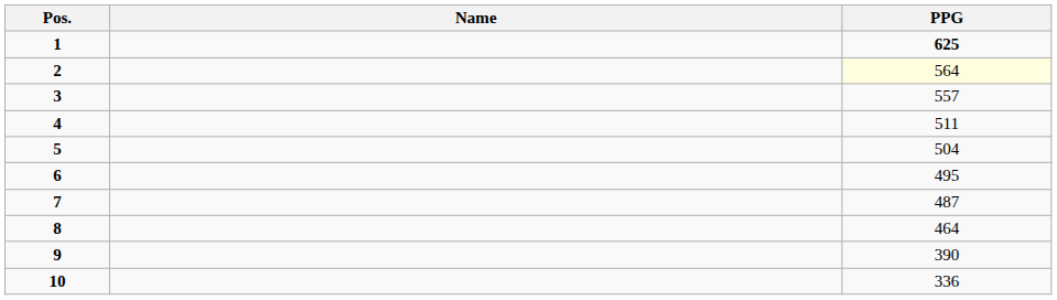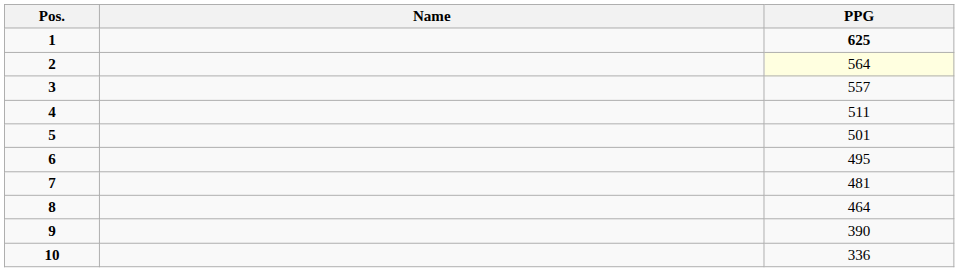5 | PPG: 504 -> 501
7 | PPG: 487 -> 481
